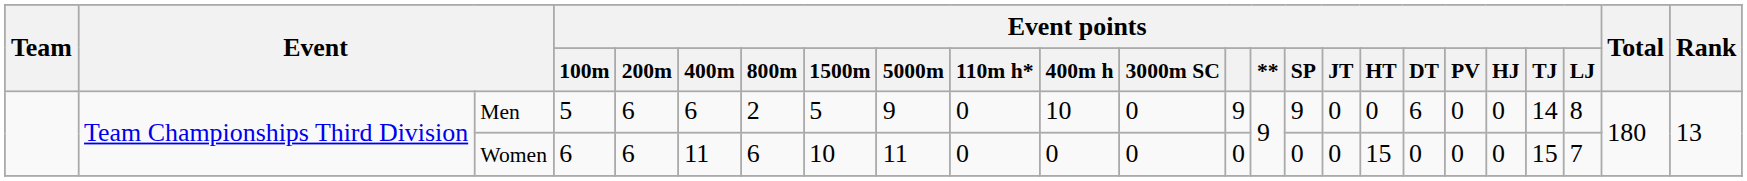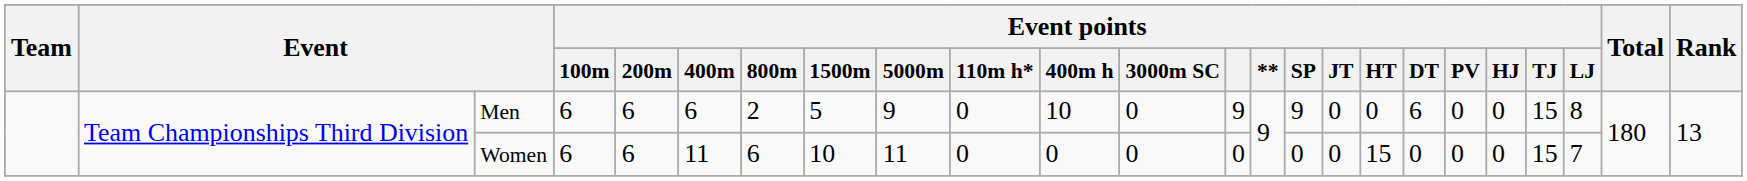Men | Event points / 100m: 5 -> 6
Men | Event points / TJ: 14 -> 15
